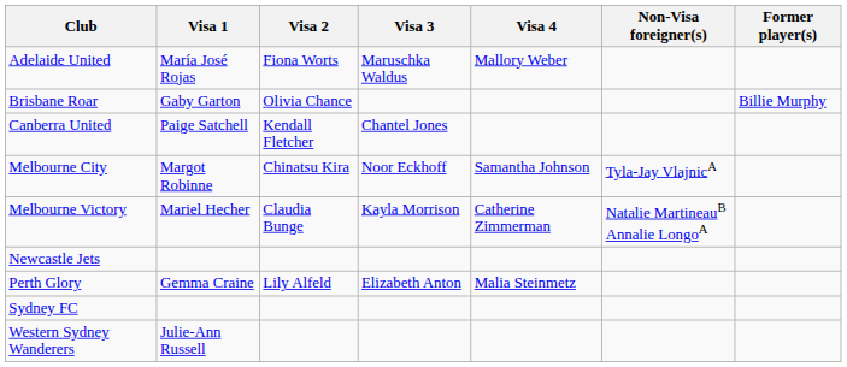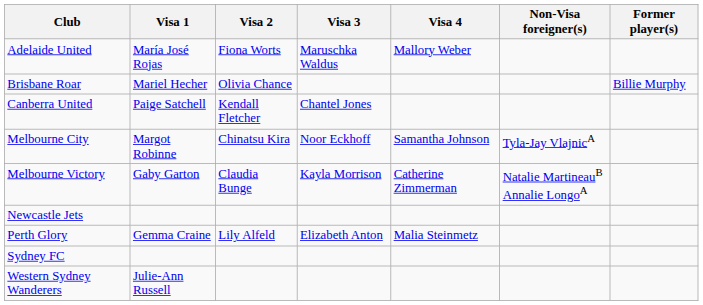Brisbane Roar | Visa 1: Gaby Garton -> Mariel Hecher
Melbourne Victory | Visa 1: Mariel Hecher -> Gaby Garton
